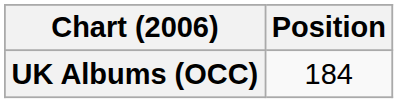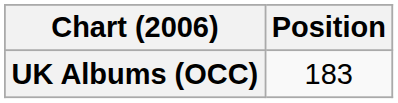UK Albums (OCC) | Position: 184 -> 183
